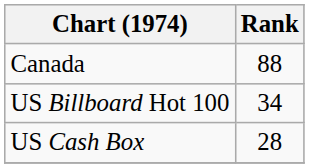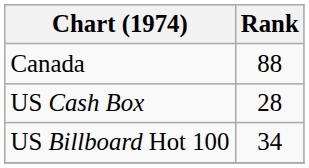rows swapped: US Billboard Hot 100 <-> US Cash Box
